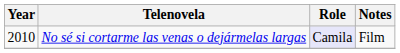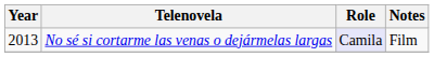No sé si cortarme las venas o dejármelas largas | Year: 2010 -> 2013
